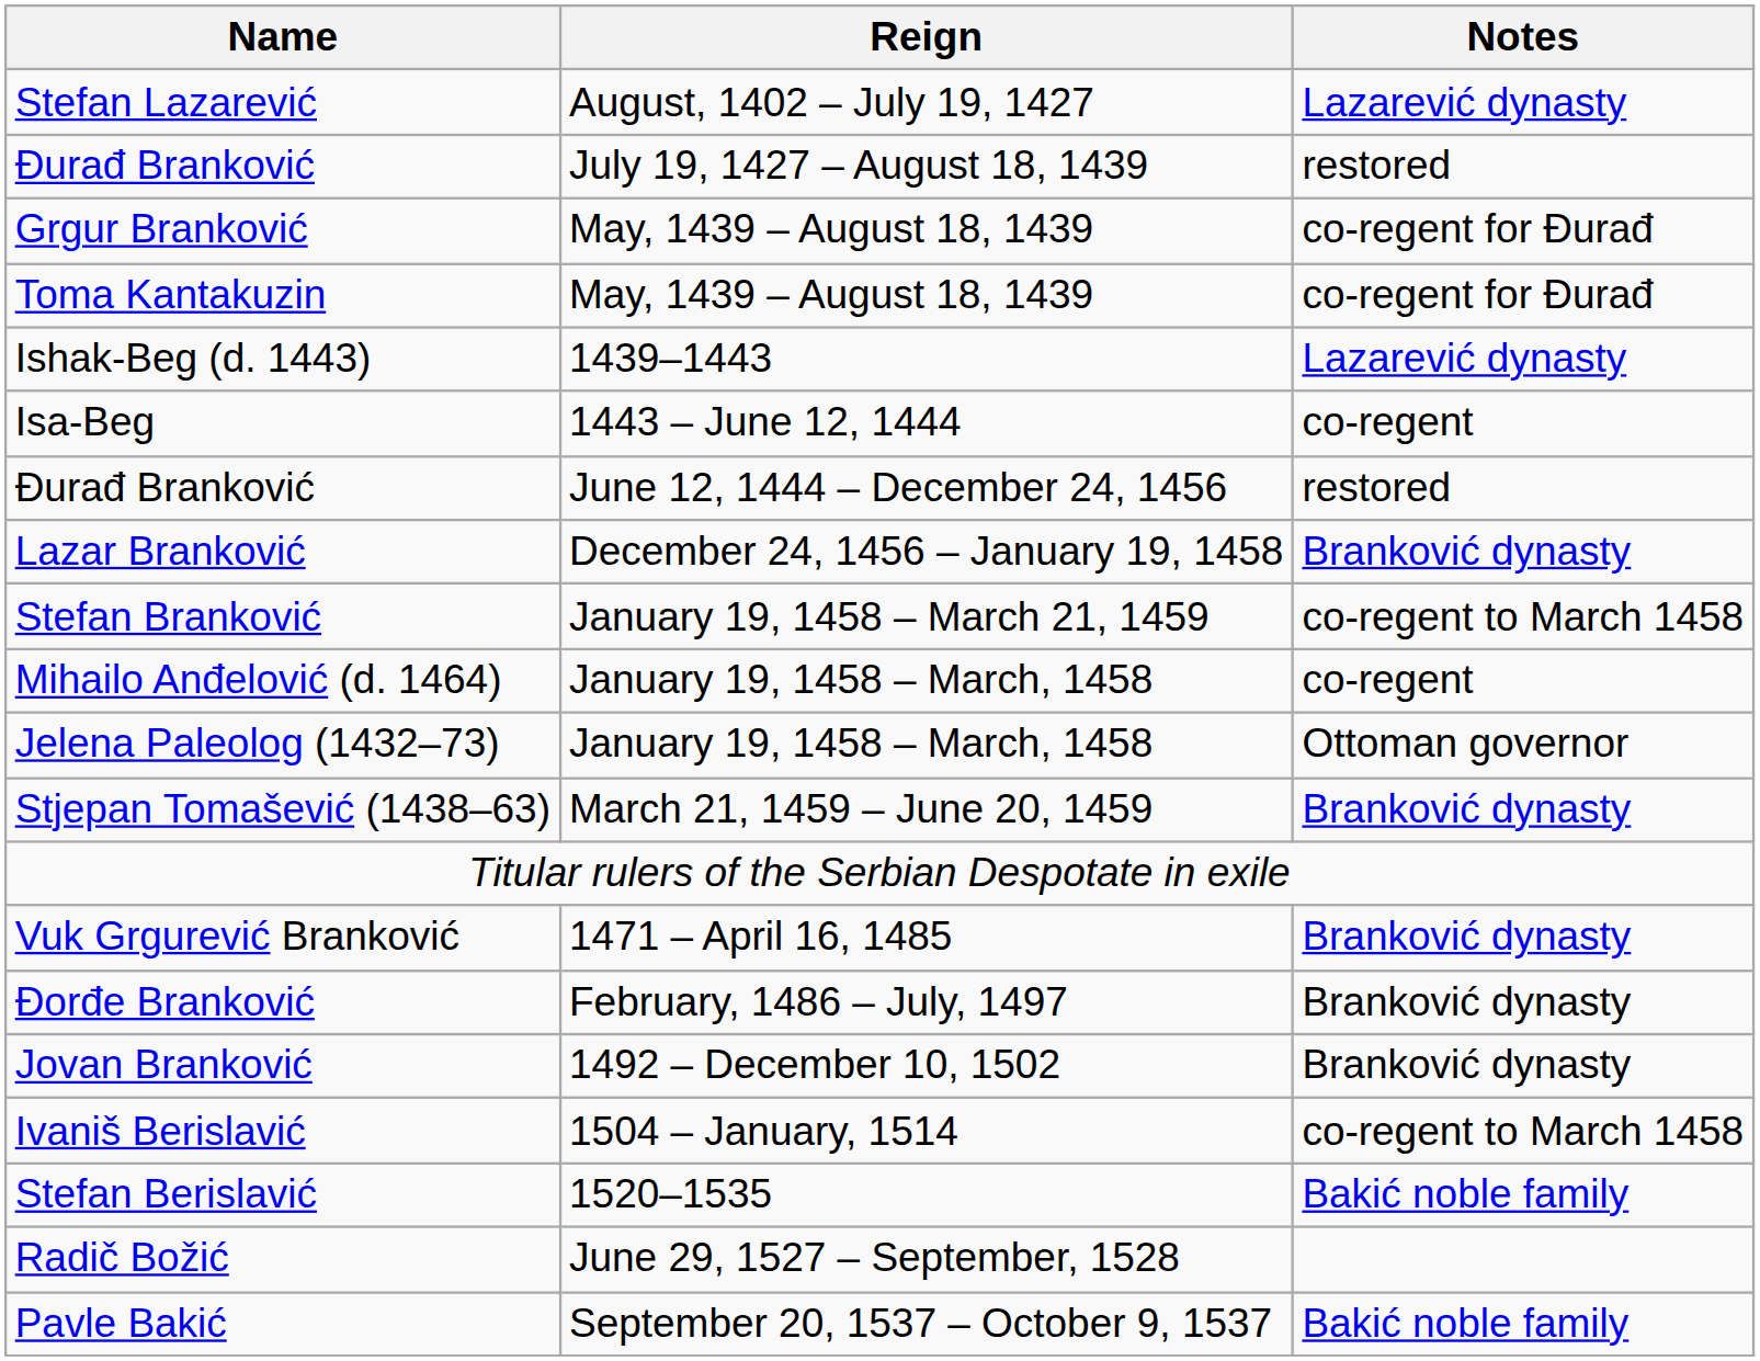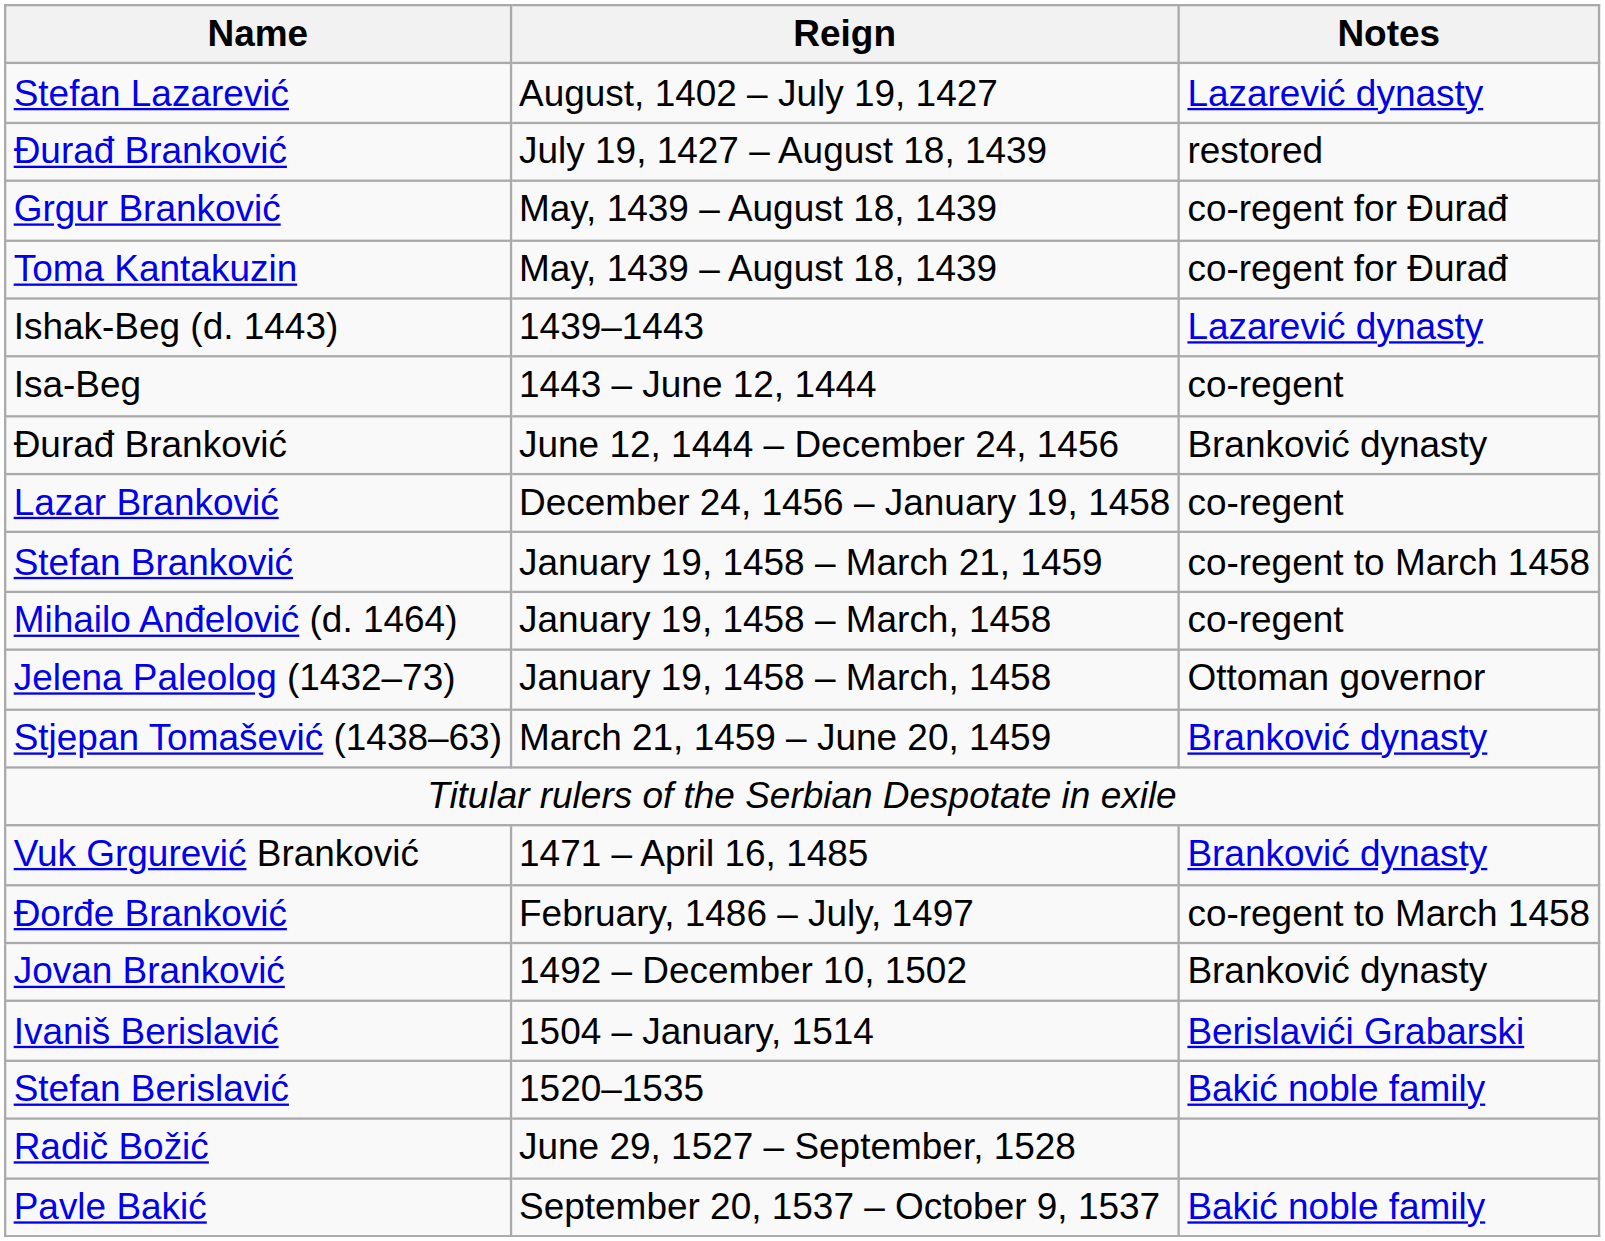Đurađ Branković / June 12, 1444 – December 24, 1456 | Notes: restored -> Branković dynasty
Lazar Branković | Notes: Branković dynasty -> co-regent
Đorđe Branković | Notes: Branković dynasty -> co-regent to March 1458
Ivaniš Berislavić | Notes: co-regent to March 1458 -> Berislavići Grabarski
